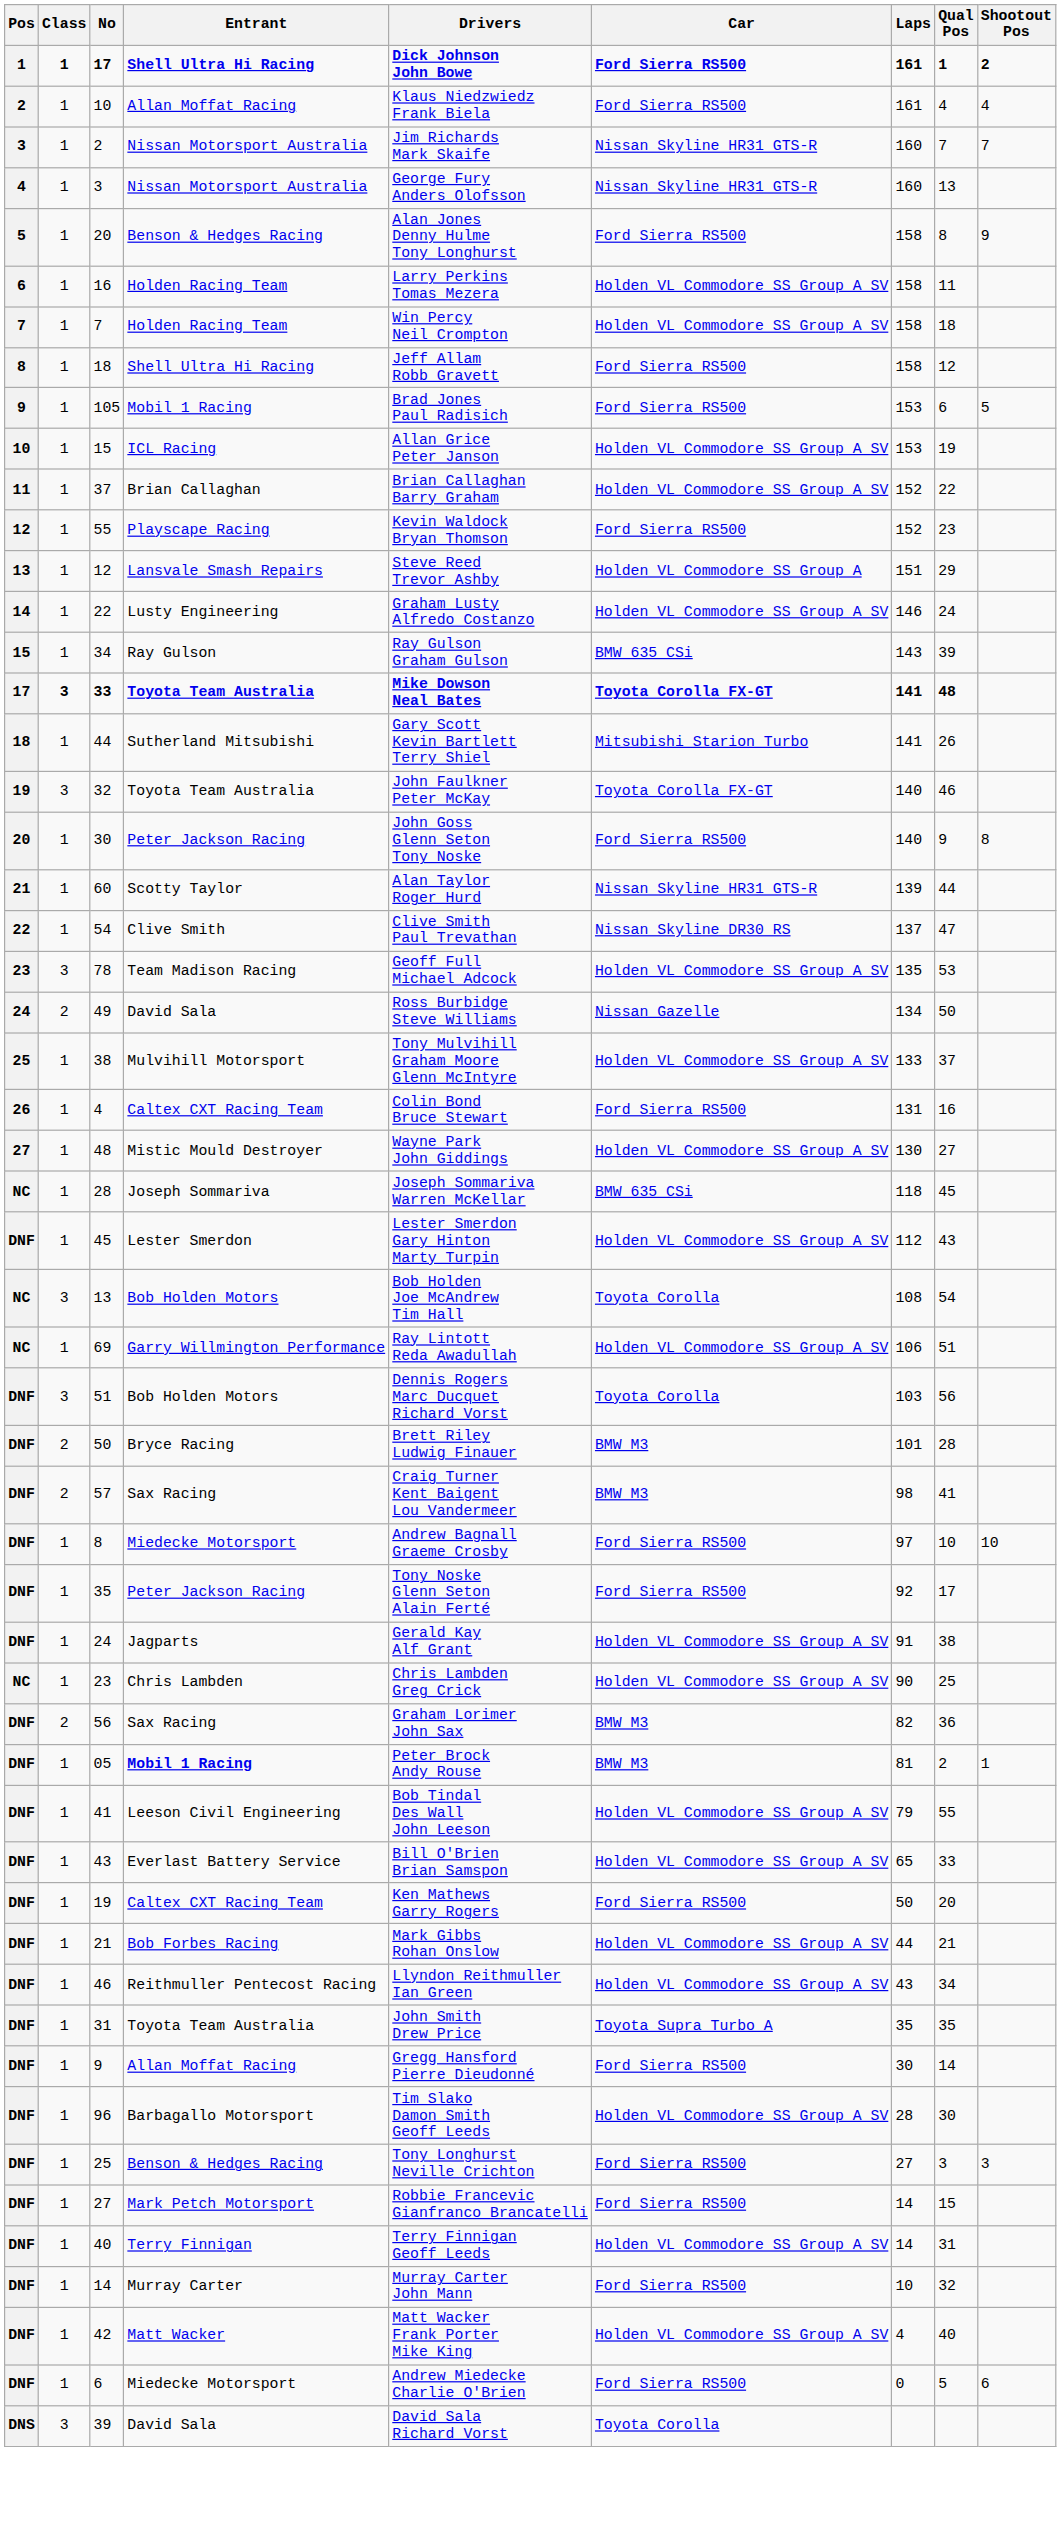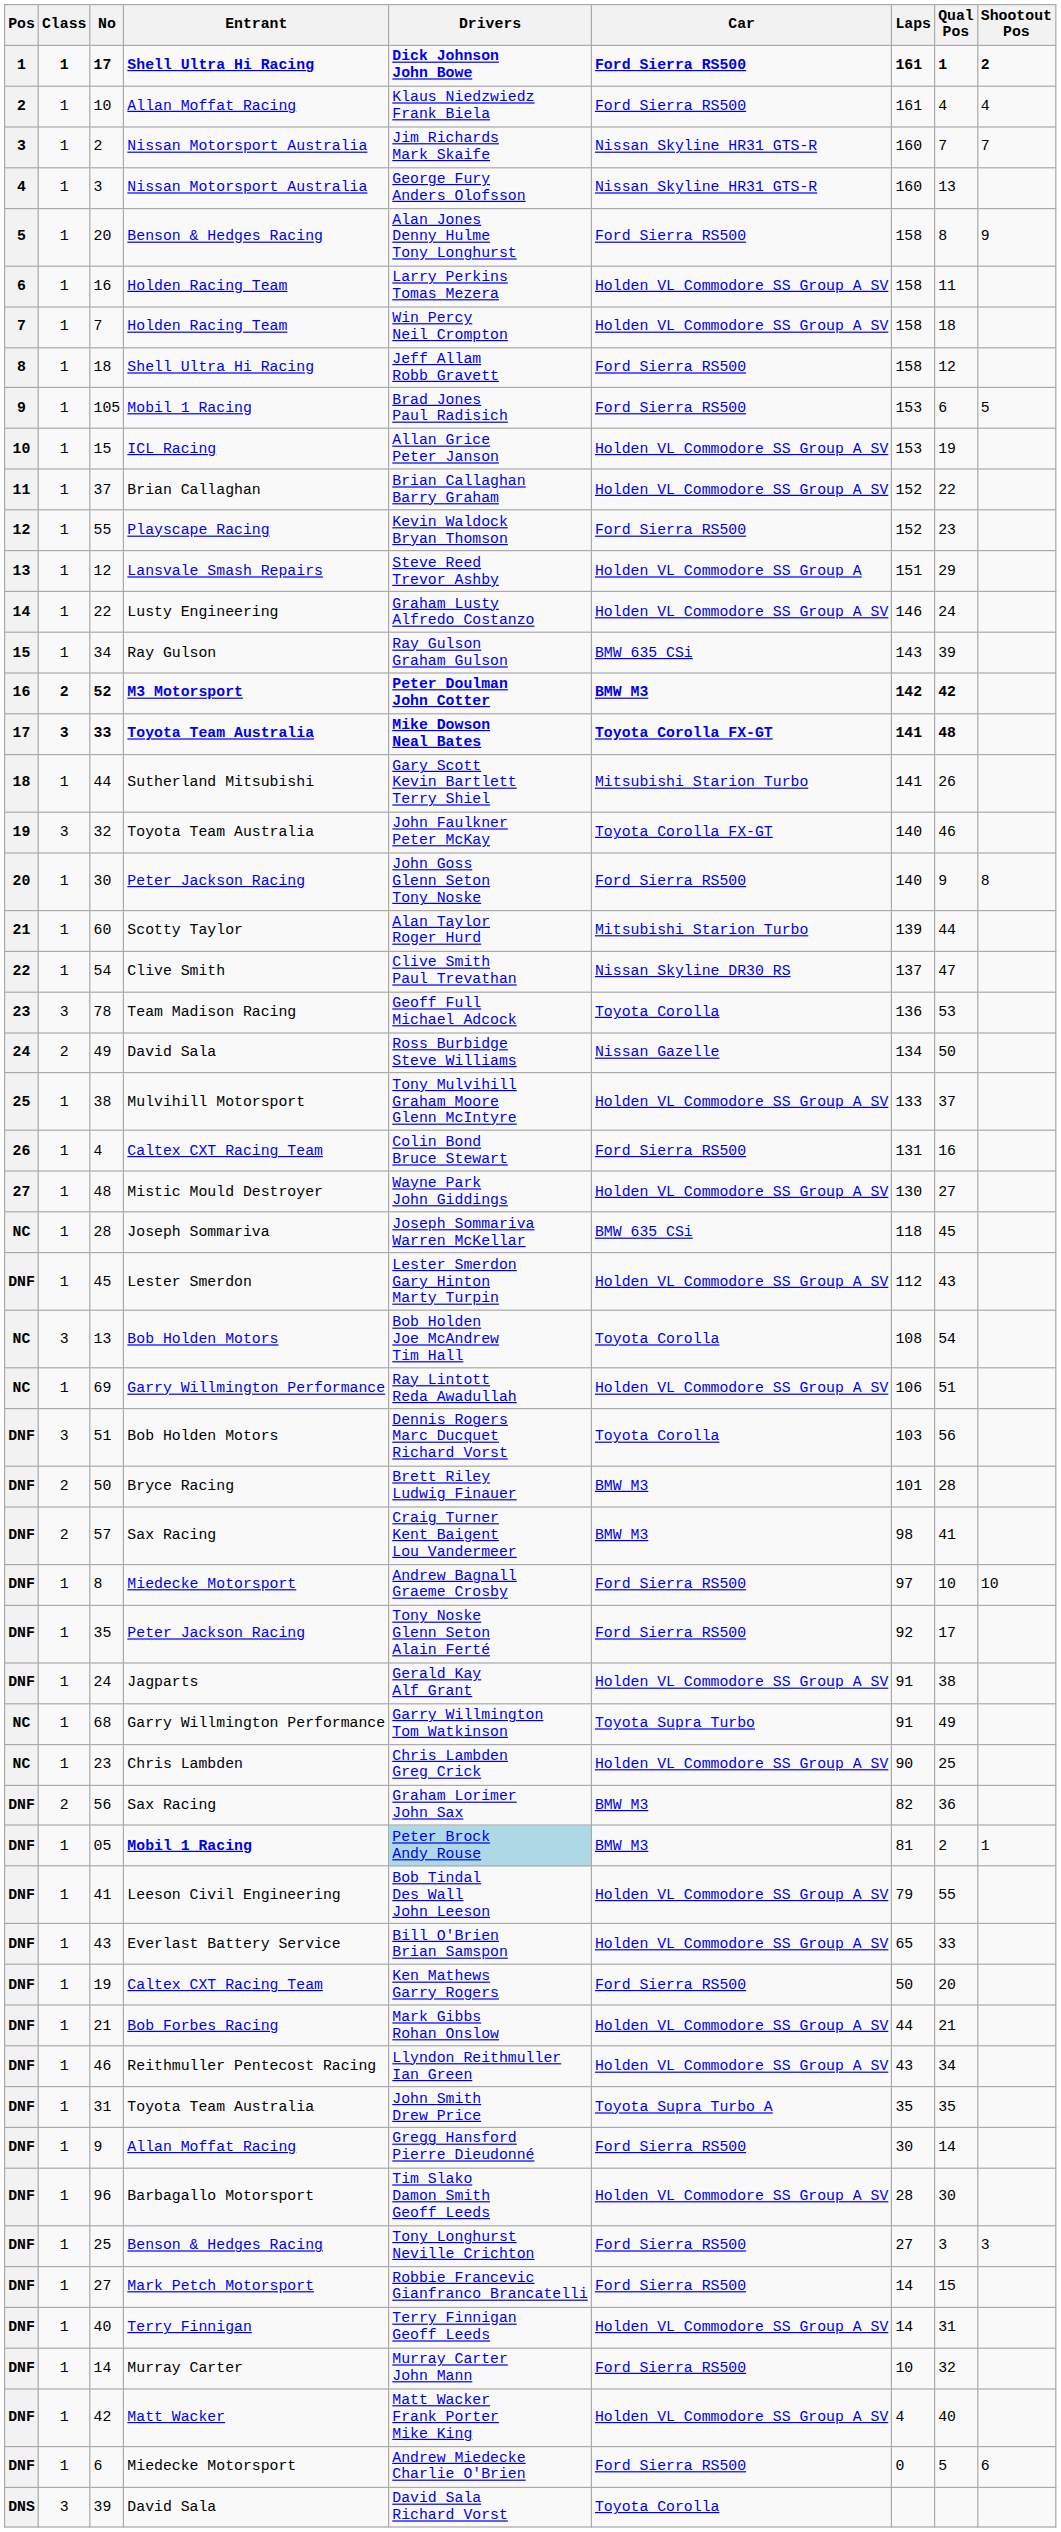+ row: 16 | 2 | 52 | M3 Motorsport | Peter Doulman John Cotter | BMW M3 | 142 | 42
60 | Car: Nissan Skyline HR31 GTS-R -> Mitsubishi Starion Turbo
78 | Car: Holden VL Commodore SS Group A SV -> Toyota Corolla
78 | Laps: 135 -> 136
+ row: NC | 1 | 68 | Garry Willmington Performance | Garry Willmington Tom Watkinson | Toyota Supra Turbo | 91 | 49
05 | Drivers: no background -> lightblue background
